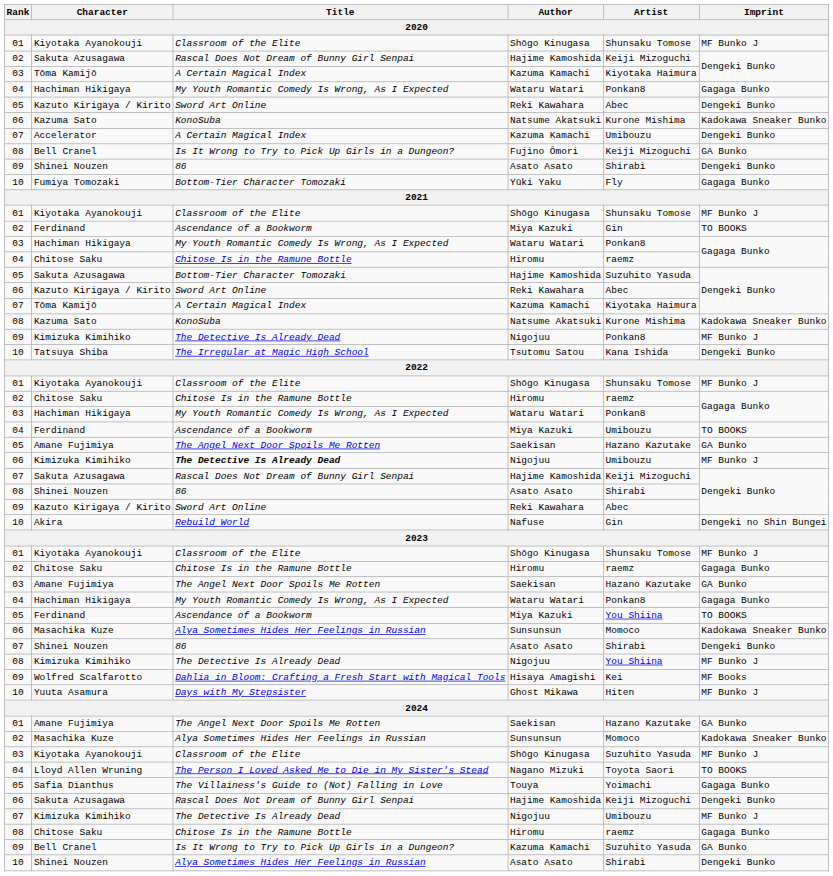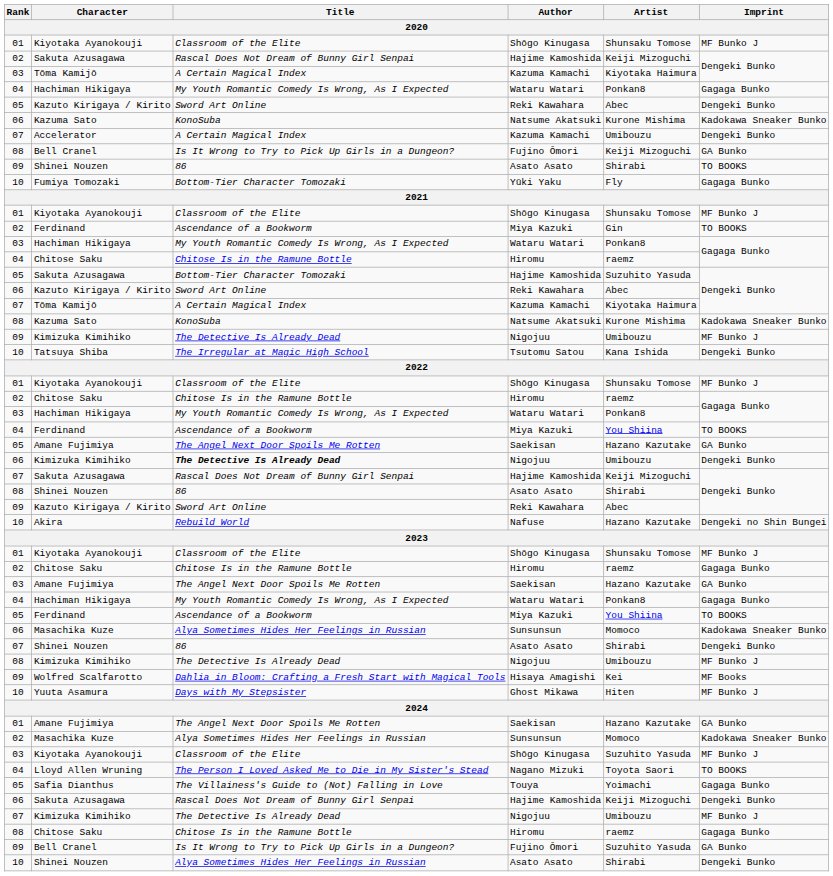09 / Shinei Nouzen | Imprint: Dengeki Bunko -> TO BOOKS
09 / Kimizuka Kimihiko | Artist: Ponkan8 -> Umibouzu
04 / Ferdinand | Artist: Umibouzu -> You Shiina
06 / Kimizuka Kimihiko | Imprint: MF Bunko J -> Dengeki Bunko
Akira | Artist: Gin -> Hazano Kazutake
08 / Kimizuka Kimihiko | Artist: You Shiina -> Umibouzu
09 / Bell Cranel | Author: Kazuma Kamachi -> Fujino Ōmori
